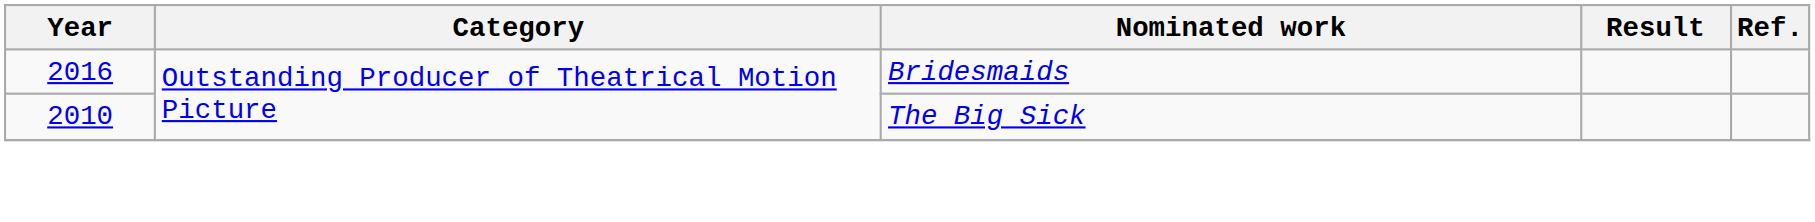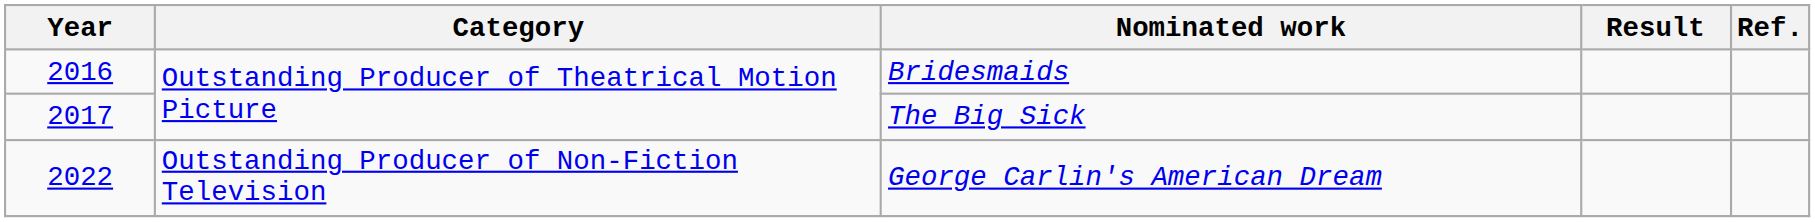The Big Sick | Year: 2010 -> 2017
+ row: 2022 | Outstanding Producer of Non-Fiction Television | George Carlin's American Dream
